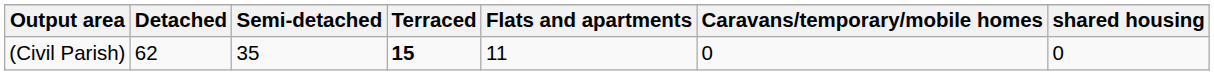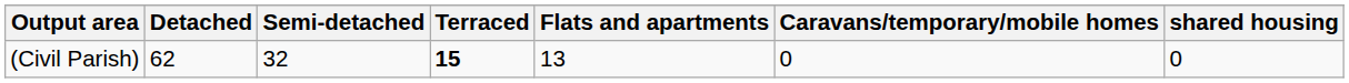(Civil Parish) | Semi-detached: 35 -> 32
(Civil Parish) | Flats and apartments: 11 -> 13
